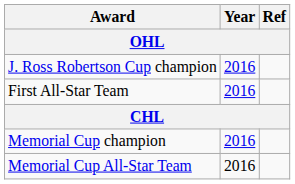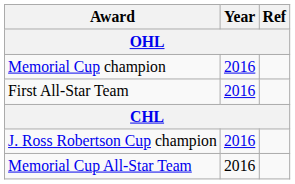rows swapped: J. Ross Robertson Cup champion <-> Memorial Cup champion
